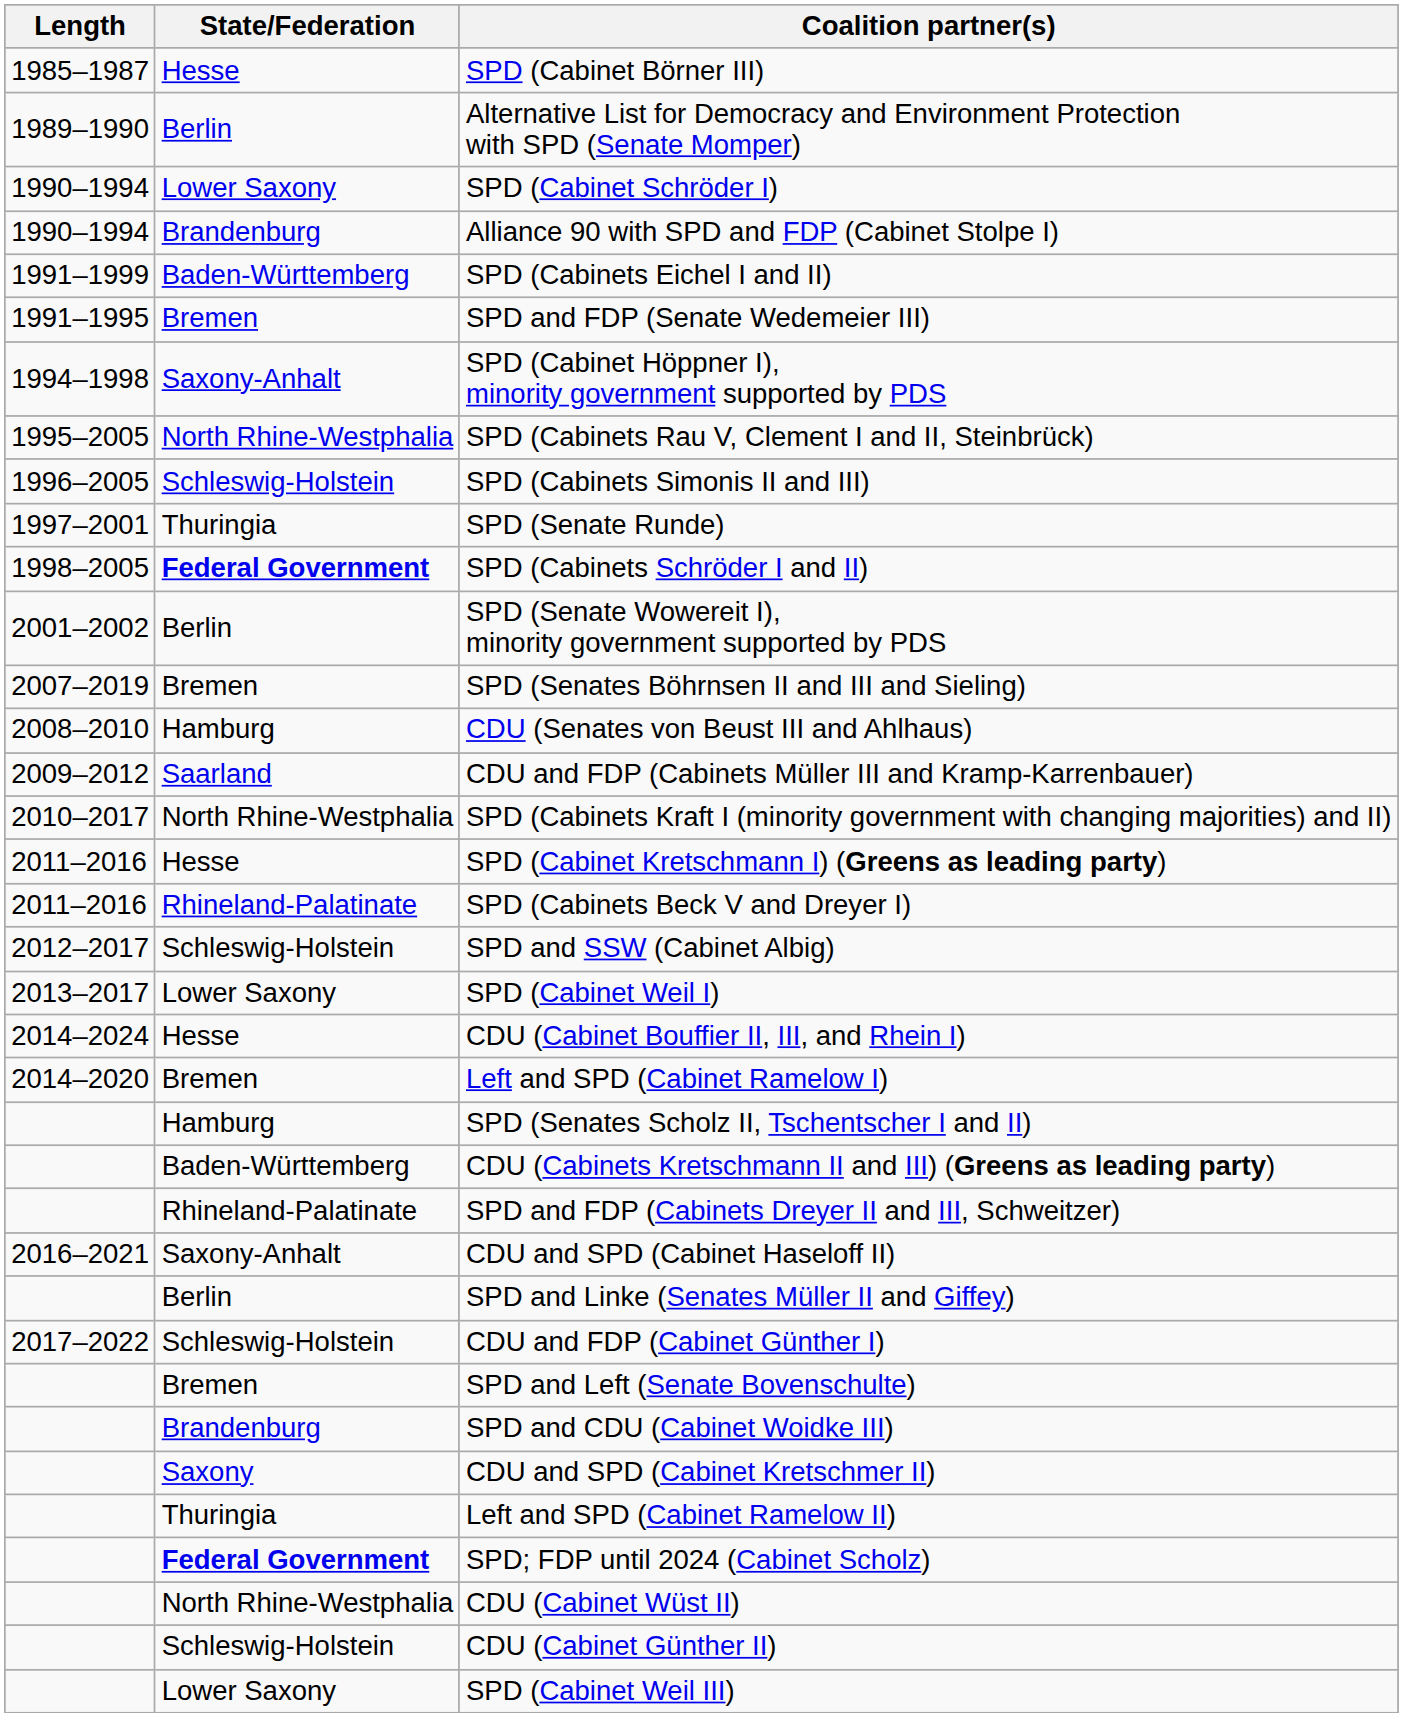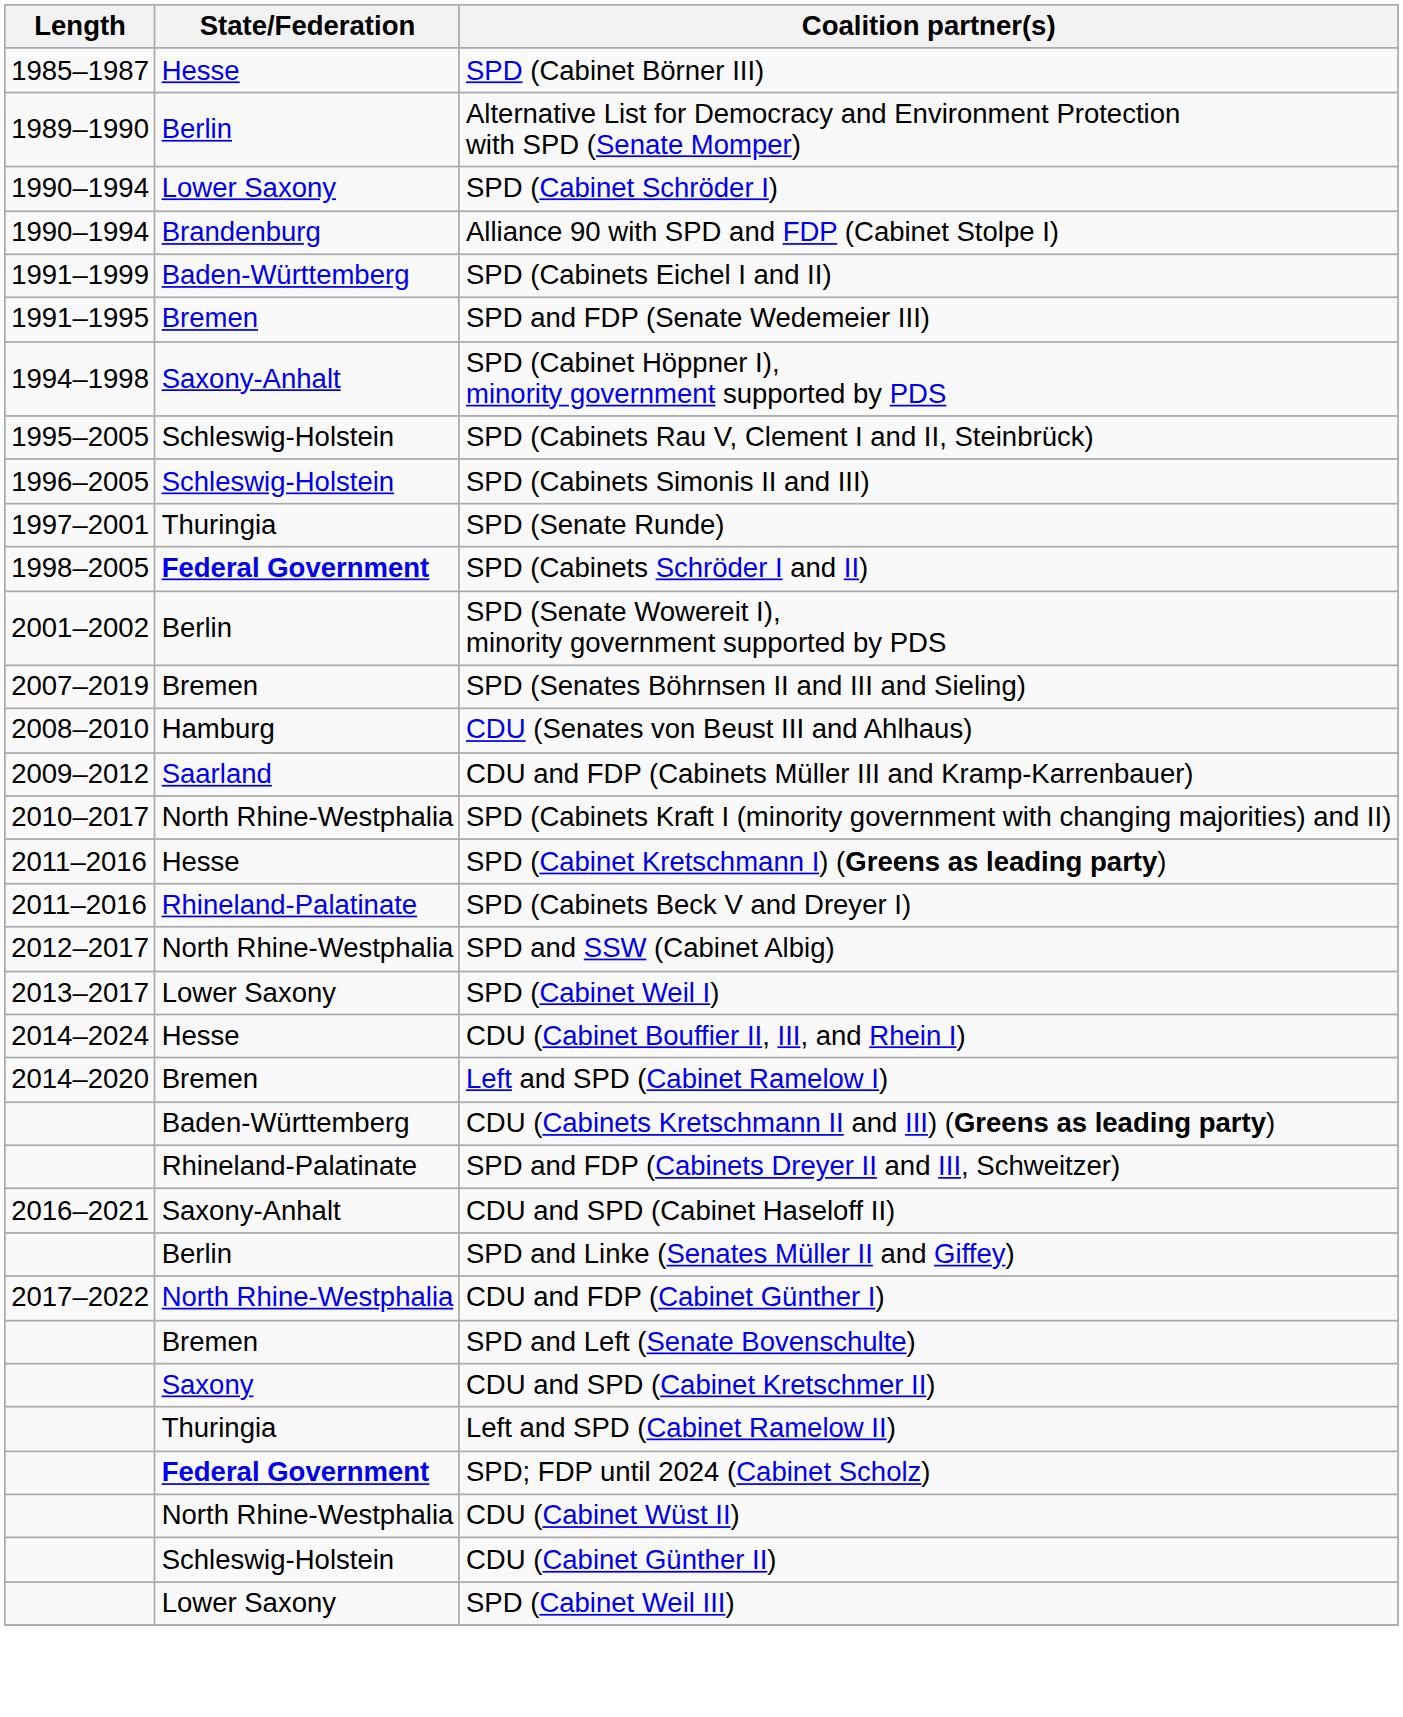SPD (Cabinets Rau V, Clement I and II, Steinbrück) | State/Federation: North Rhine-Westphalia -> Schleswig-Holstein
SPD and SSW (Cabinet Albig) | State/Federation: Schleswig-Holstein -> North Rhine-Westphalia
- row: Hamburg | SPD (Senates Scholz II, Tschentscher I and II)
CDU and FDP (Cabinet Günther I) | State/Federation: Schleswig-Holstein -> North Rhine-Westphalia
- row: Brandenburg | SPD and CDU (Cabinet Woidke III)
